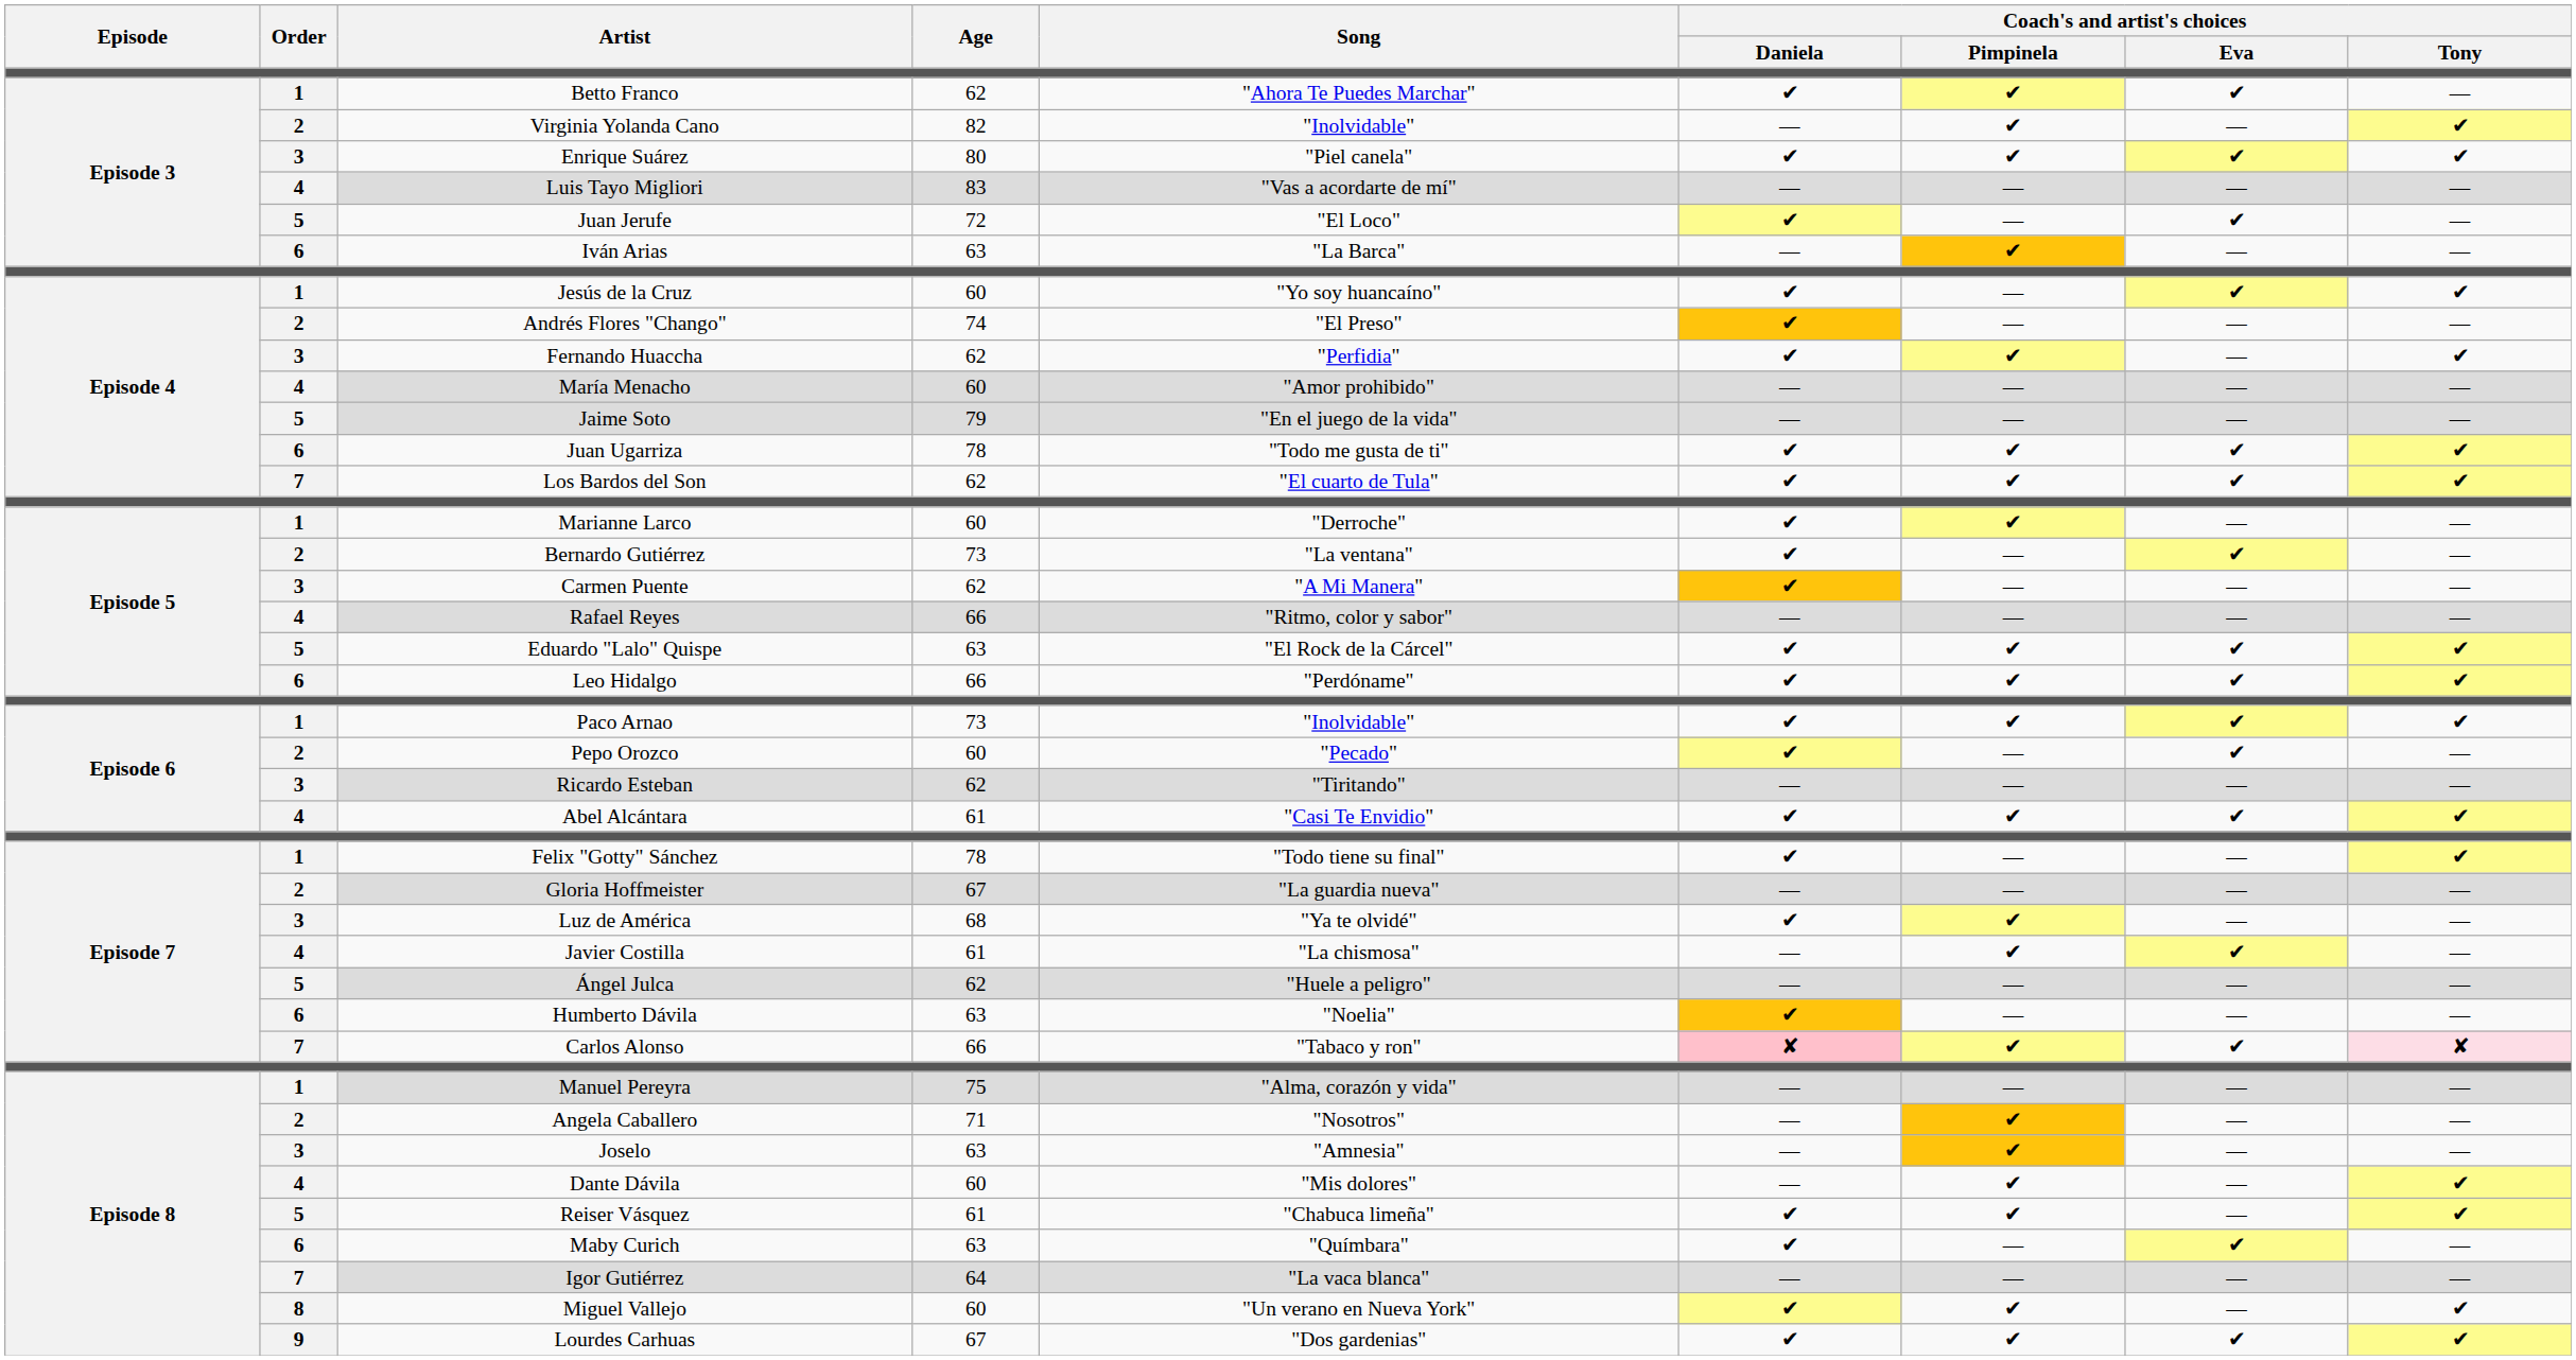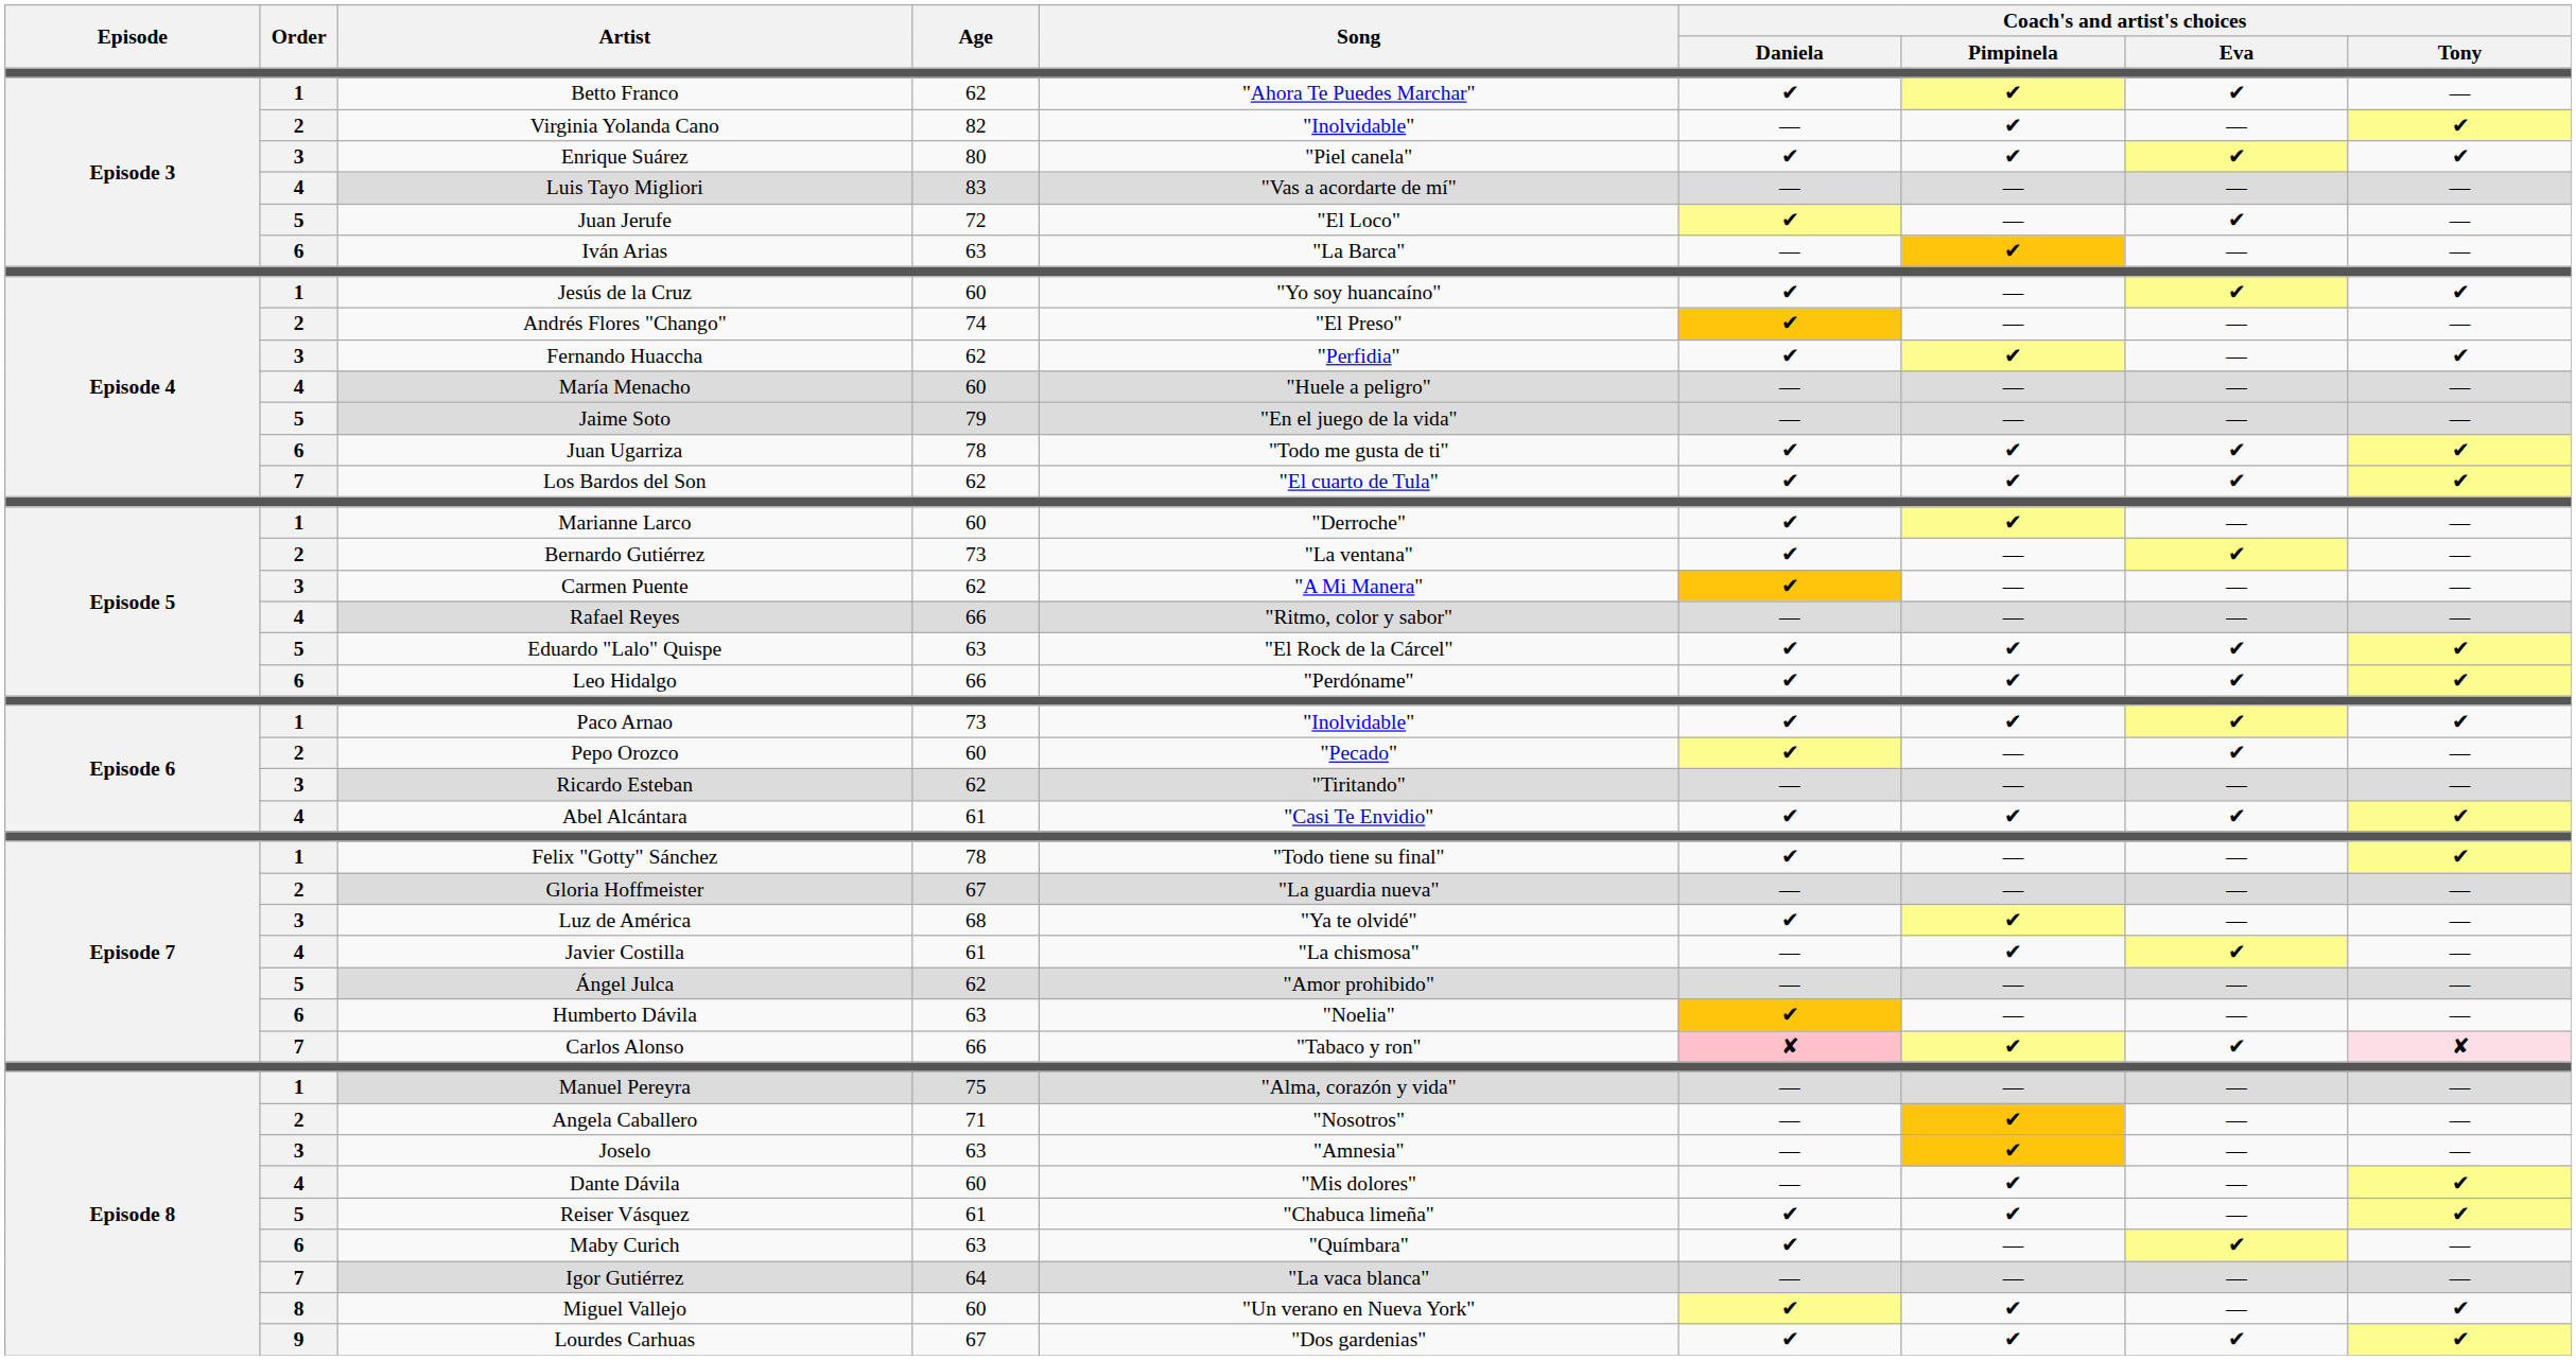María Menacho | Song: "Amor prohibido" -> "Huele a peligro"
Ángel Julca | Song: "Huele a peligro" -> "Amor prohibido"
